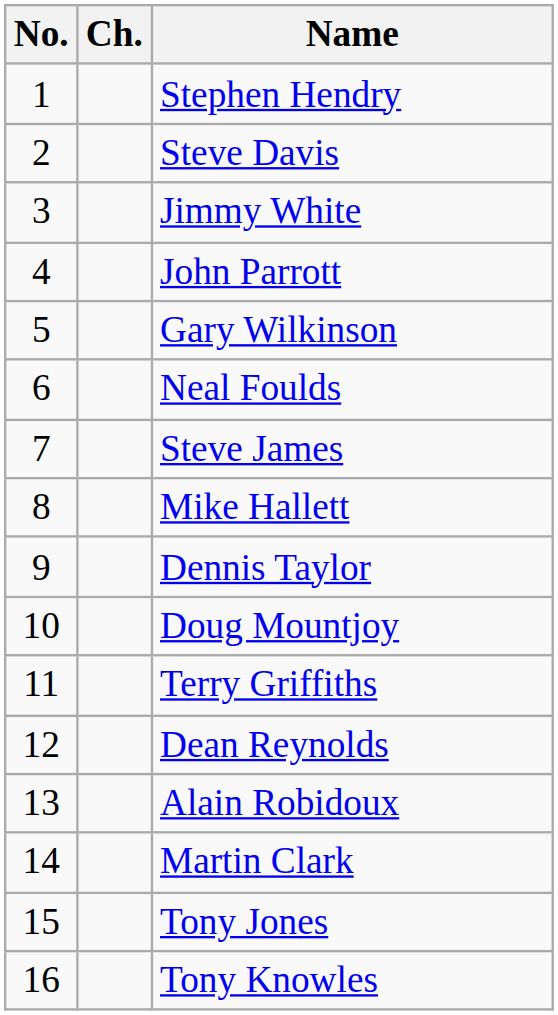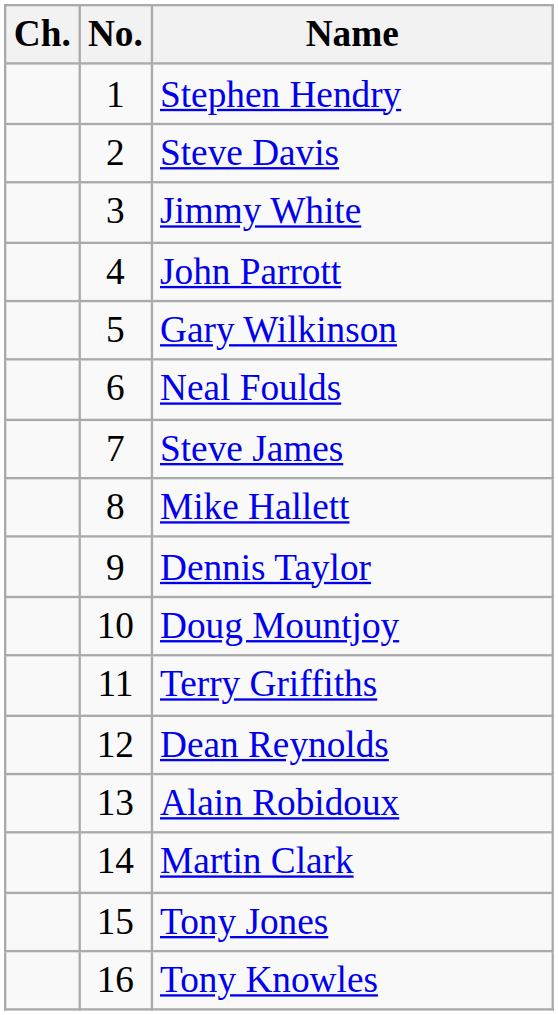columns swapped: No. <-> Ch.
